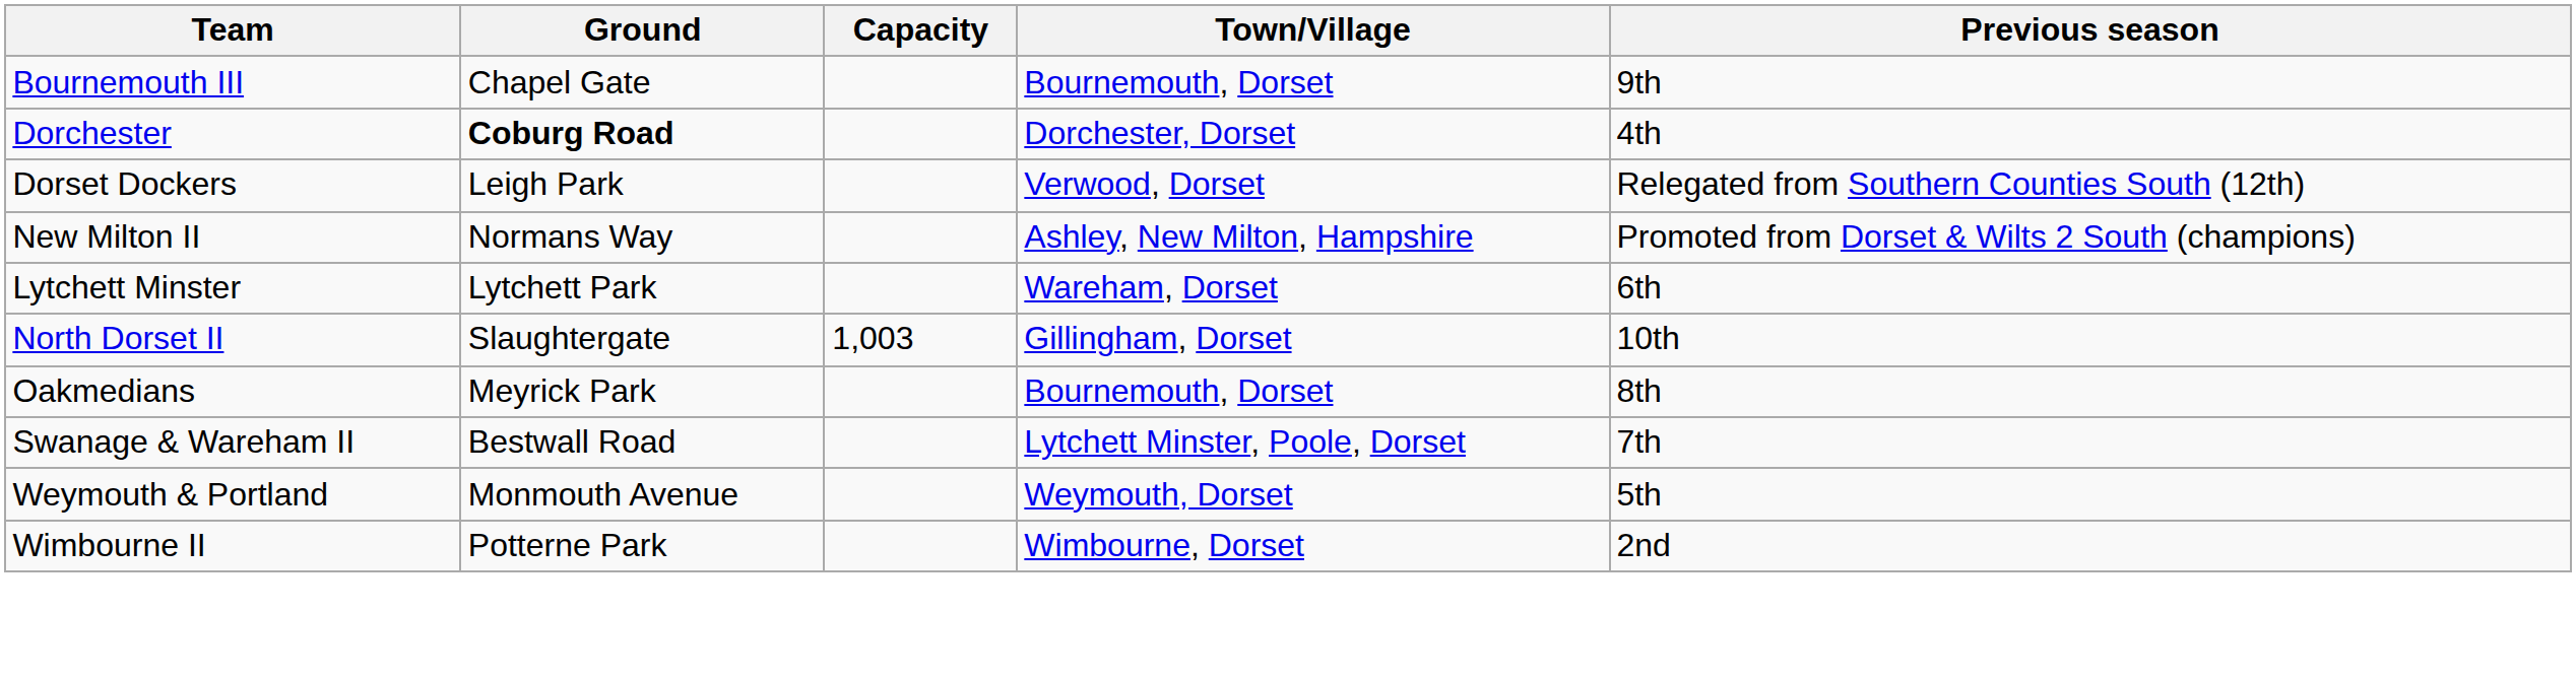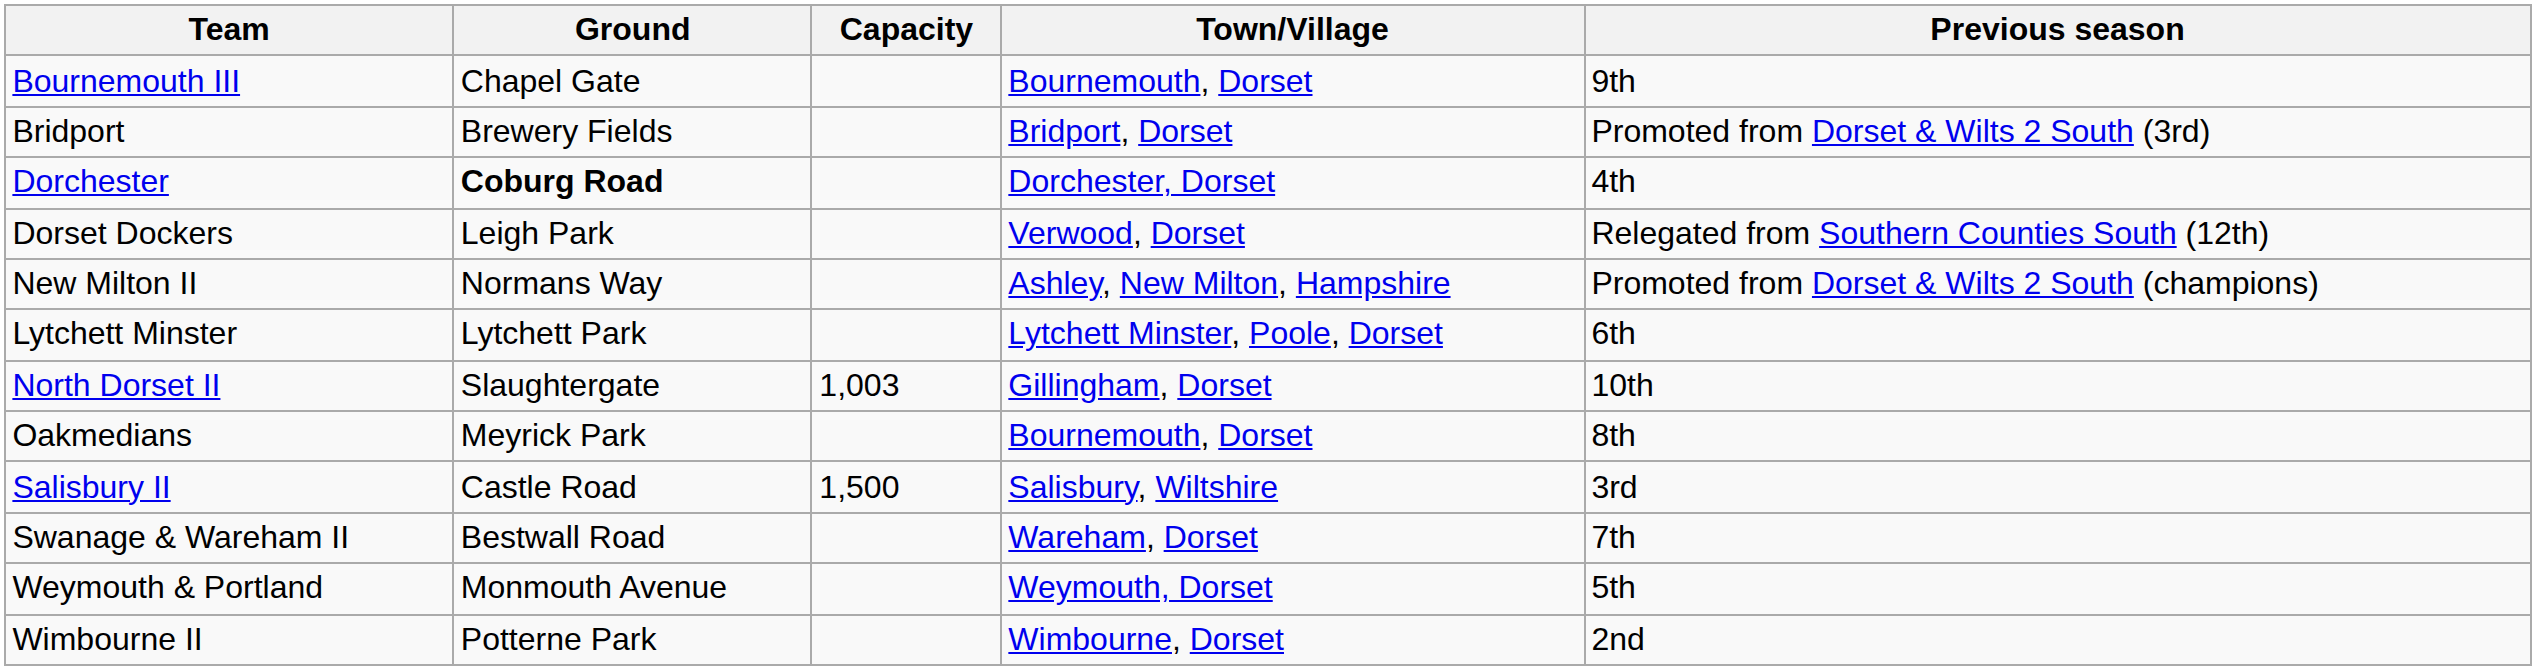+ row: Bridport | Brewery Fields | Bridport, Dorset | Promoted from Dorset & Wilts 2 South (3rd)
Lytchett Minster | Town/Village: Wareham, Dorset -> Lytchett Minster, Poole, Dorset
+ row: Salisbury II | Castle Road | 1,500 | Salisbury, Wiltshire | 3rd
Swanage & Wareham II | Town/Village: Lytchett Minster, Poole, Dorset -> Wareham, Dorset
